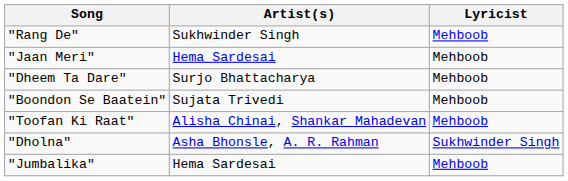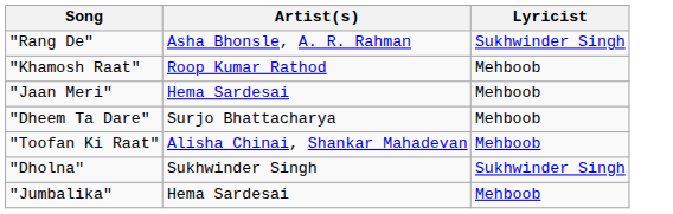"Rang De" | Artist(s): Sukhwinder Singh -> Asha Bhonsle, A. R. Rahman
"Rang De" | Lyricist: Mehboob -> Sukhwinder Singh
+ row: "Khamosh Raat" | Roop Kumar Rathod | Mehboob
- row: "Boondon Se Baatein" | Sujata Trivedi | Mehboob
"Dholna" | Artist(s): Asha Bhonsle, A. R. Rahman -> Sukhwinder Singh
